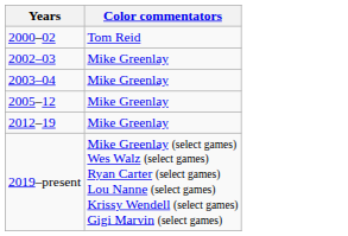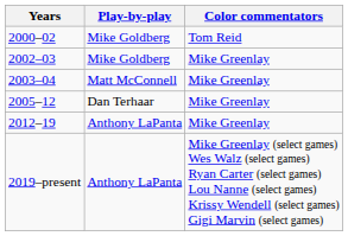+ column: Play-by-play | Mike Goldberg | Mike Goldberg | Matt McConnell | Dan Terhaar | Anthony LaPanta | Anthony LaPanta
